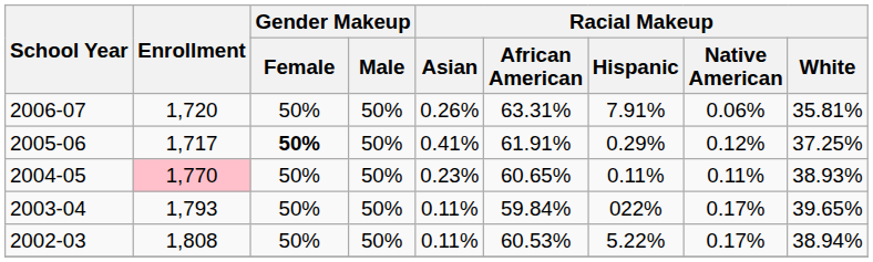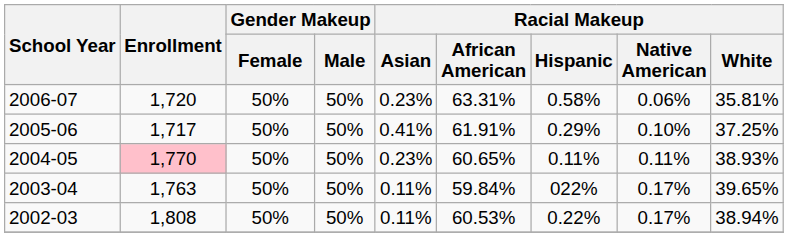2006-07 | Racial Makeup / Asian: 0.26% -> 0.23%
2006-07 | Racial Makeup / Hispanic: 7.91% -> 0.58%
2005-06 | Gender Makeup / Female: bold -> normal
2005-06 | Racial Makeup / Native American: 0.12% -> 0.10%
2003-04 | Enrollment: 1,793 -> 1,763
2002-03 | Racial Makeup / Hispanic: 5.22% -> 0.22%
